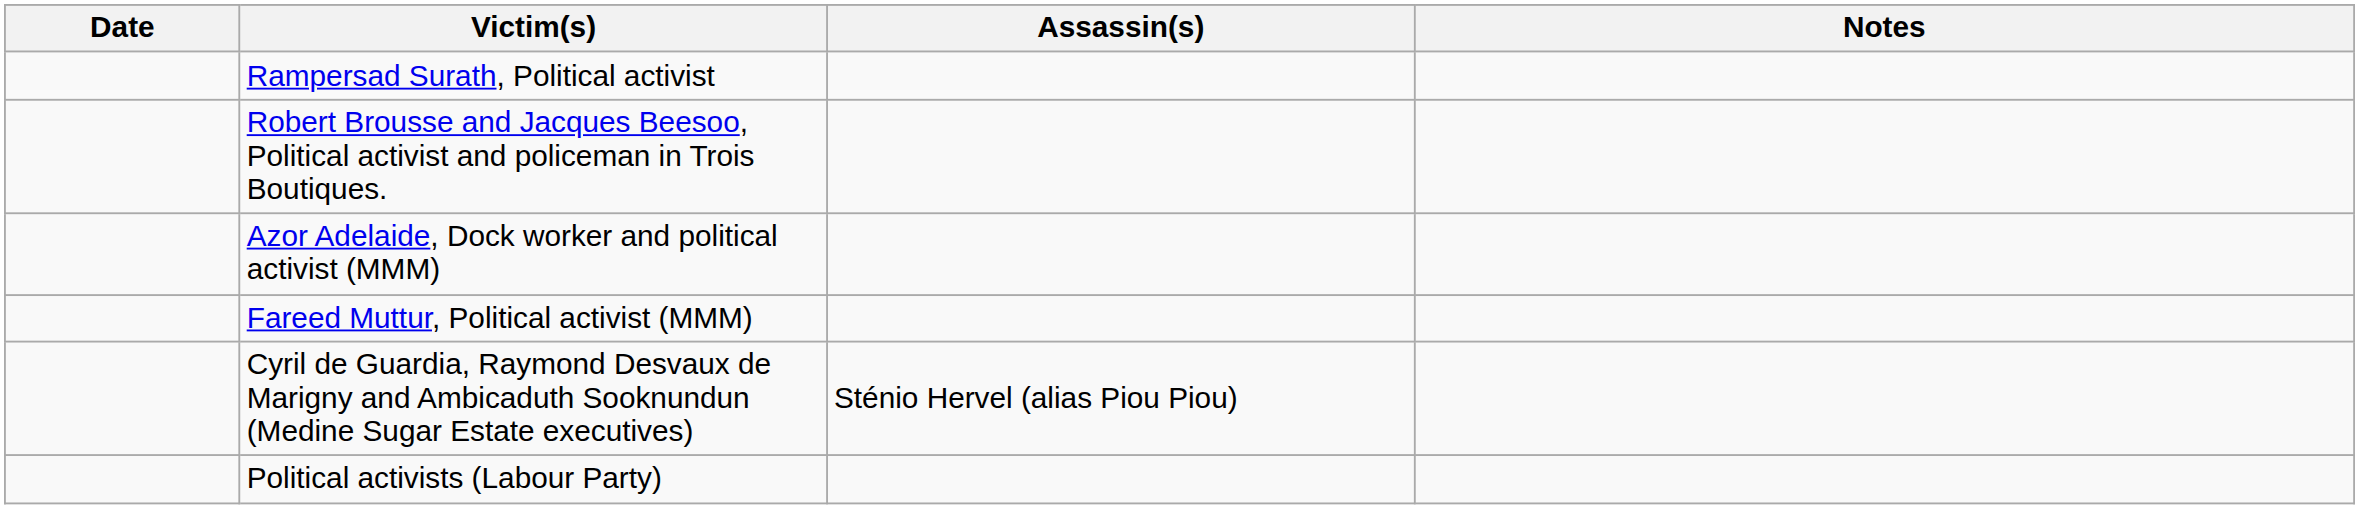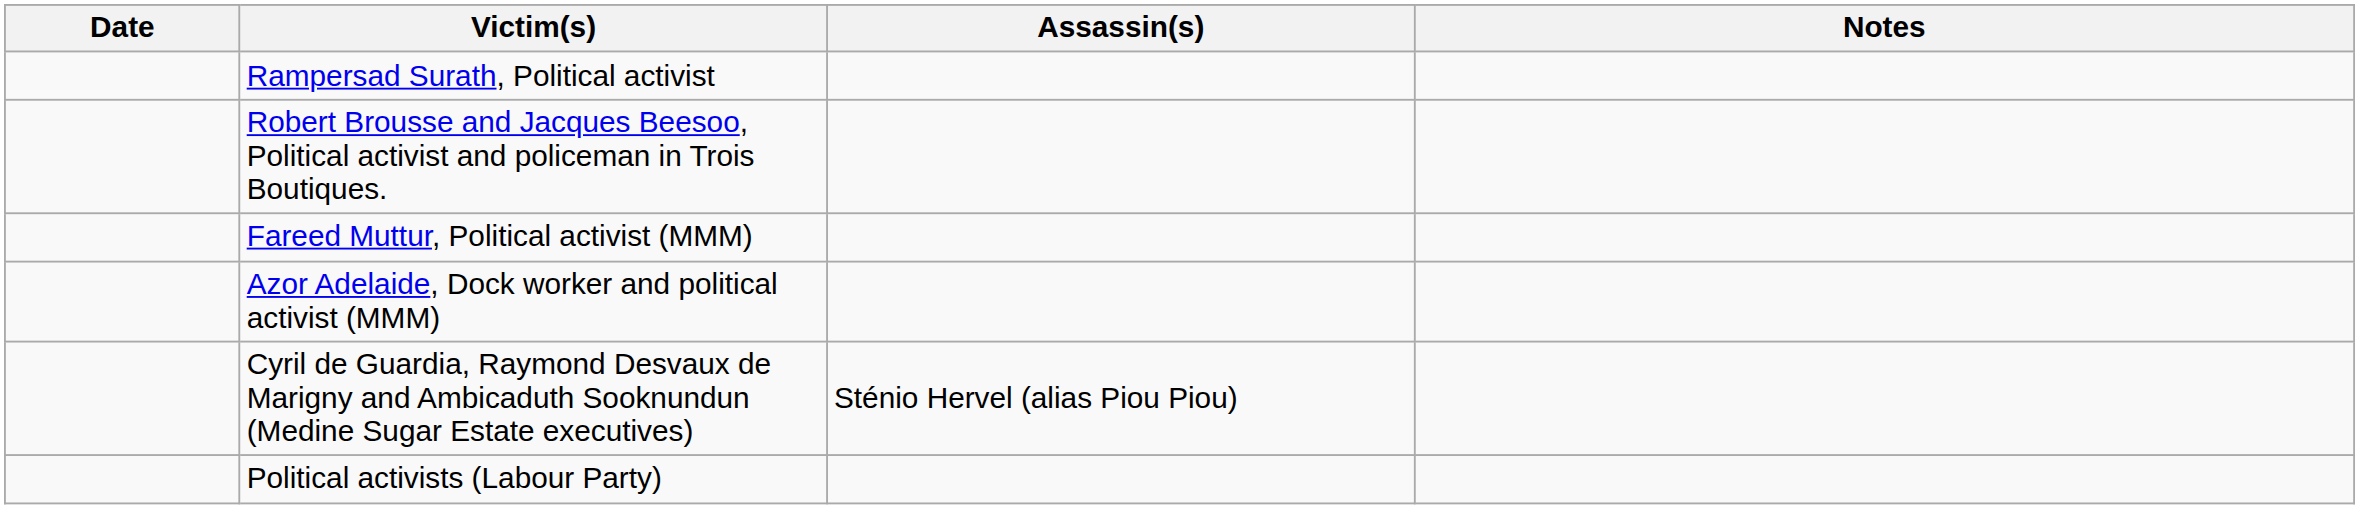rows swapped: Fareed Muttur, Political activist (MMM) <-> Azor Adelaide, Dock worker and political activist (MMM)
